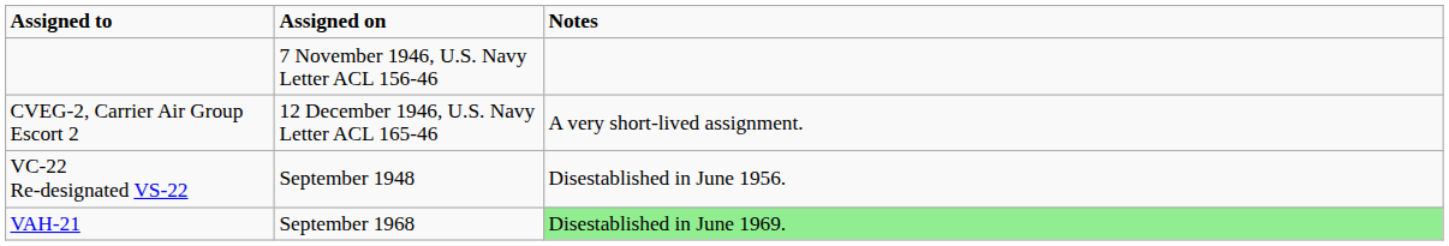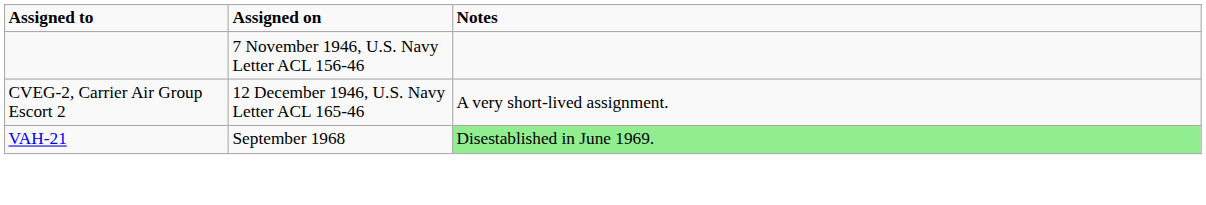- row: VC-22 Re-designated VS-22 | September 1948 | Disestablished in June 1956.
